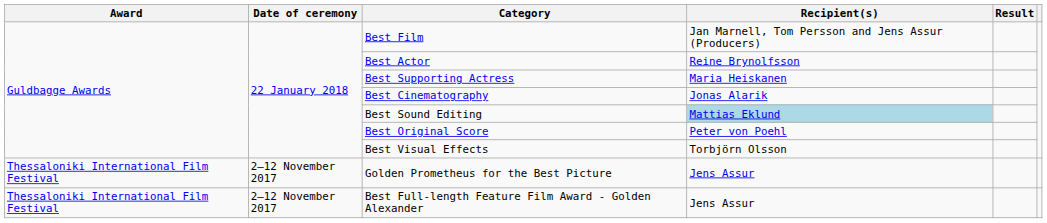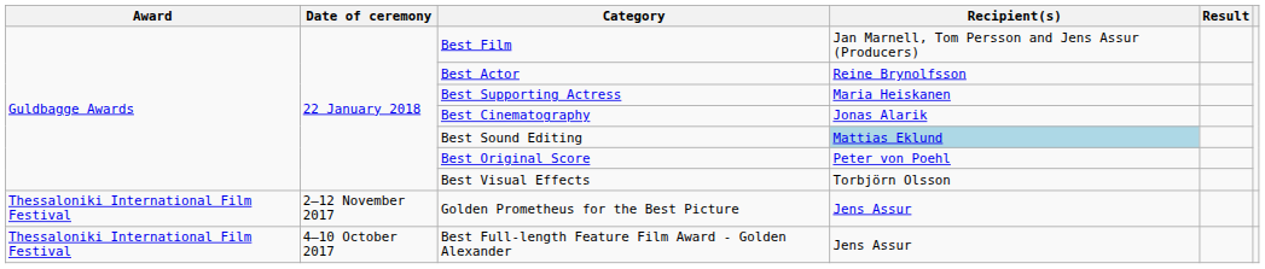Best Full-length Feature Film Award - Golden Alexander | Date of ceremony: 2–12 November 2017 -> 4–10 October 2017
